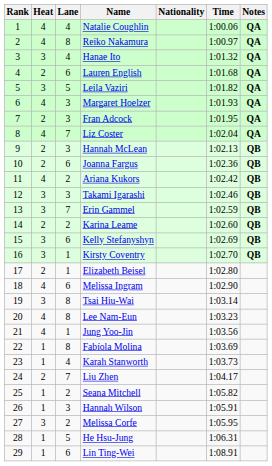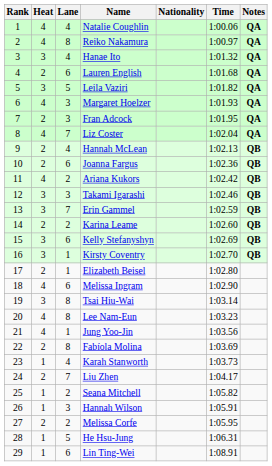Hannah McLean | Lane: 3 -> 4
Fabíola Molina | Heat: 1 -> 2
Melissa Corfe | Heat: 3 -> 2
